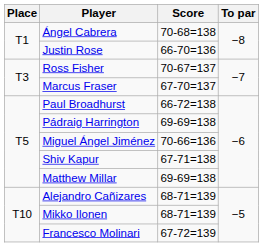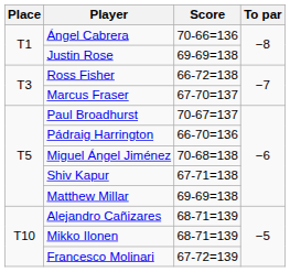Ángel Cabrera | Score: 70-68=138 -> 70-66=136
Justin Rose | Score: 66-70=136 -> 69-69=138
Ross Fisher | Score: 70-67=137 -> 66-72=138
Paul Broadhurst | Score: 66-72=138 -> 70-67=137
Pádraig Harrington | Score: 69-69=138 -> 66-70=136
Miguel Ángel Jiménez | Score: 70-66=136 -> 70-68=138
